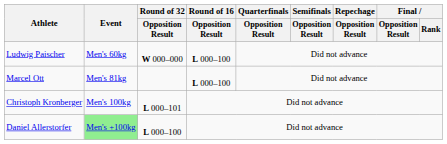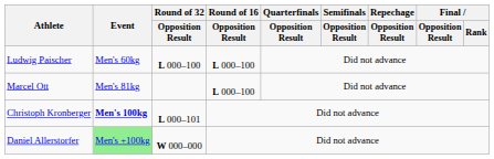Ludwig Paischer | Round of 32 / Opposition Result: W 000–000 -> L 000–100
Christoph Kronberger | Event: normal -> bold
Daniel Allerstorfer | Round of 32 / Opposition Result: L 000–100 -> W 000–000
